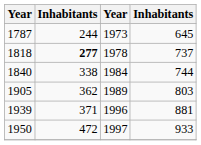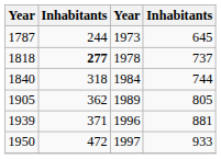1840 | column 2: 338 -> 318
1905 | column 4: 803 -> 805
